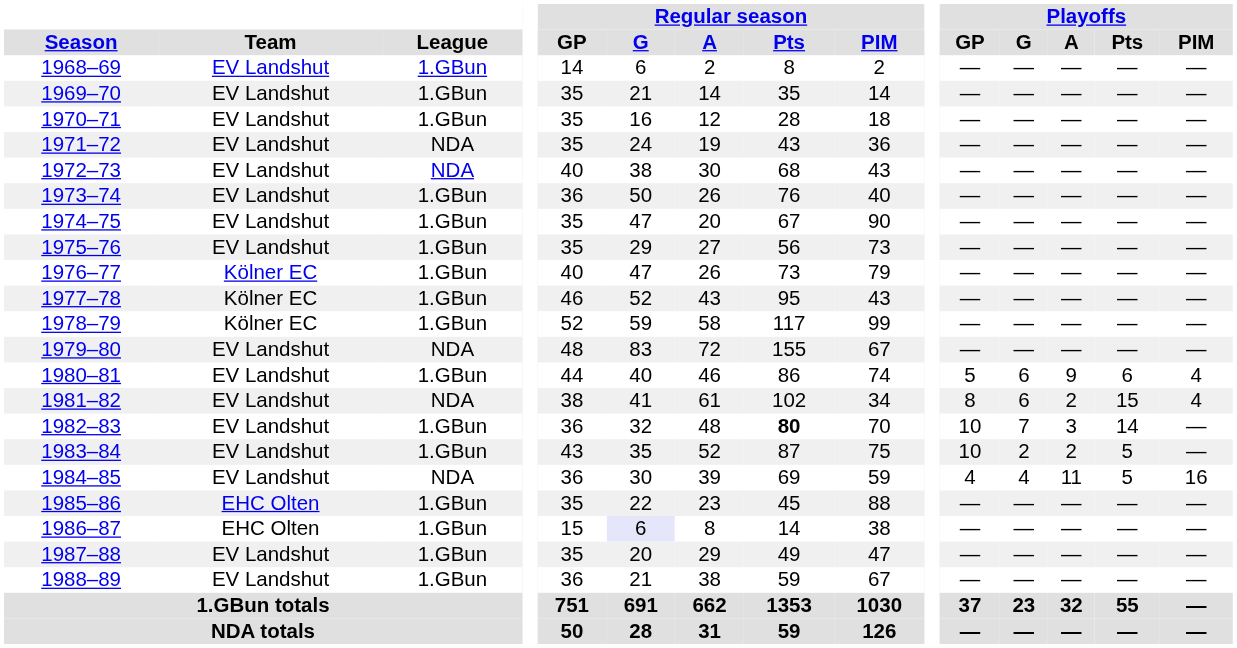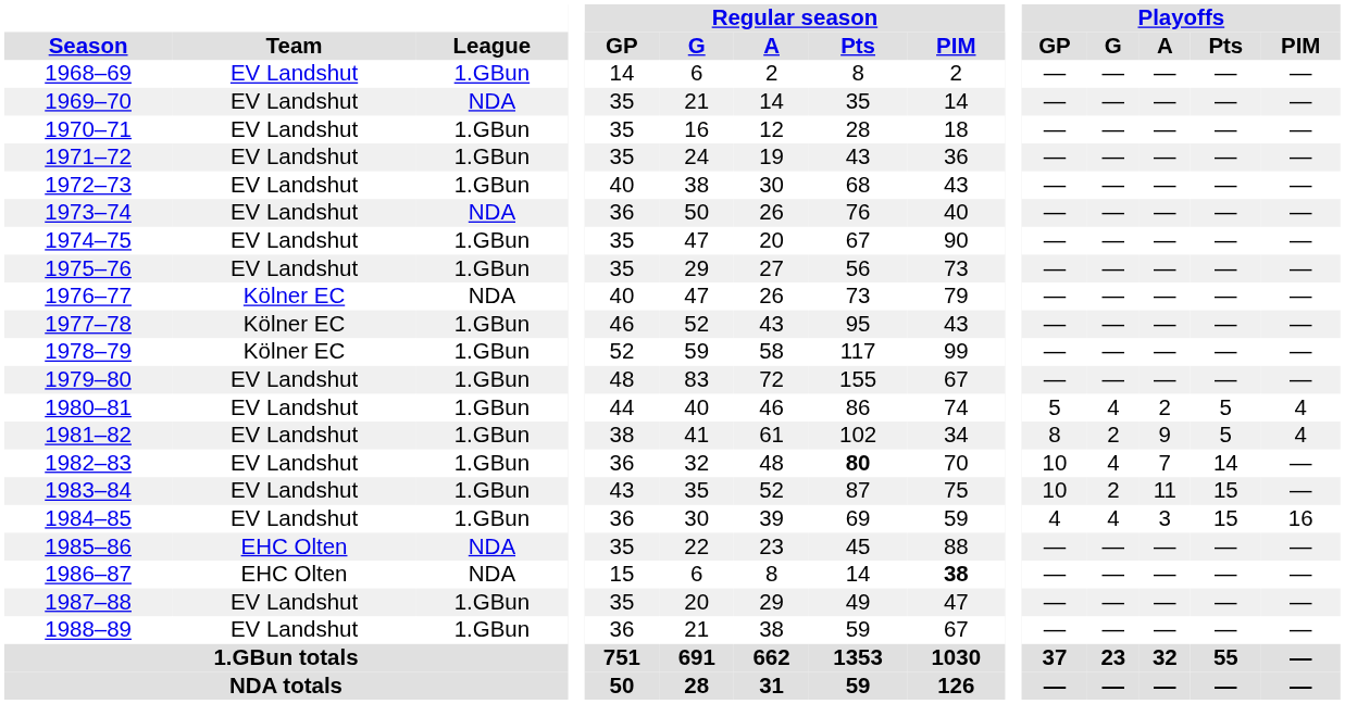1969–70 | League: 1.GBun -> NDA
1971–72 | League: NDA -> 1.GBun
1972–73 | League: NDA -> 1.GBun
1973–74 | League: 1.GBun -> NDA
1976–77 | League: 1.GBun -> NDA
1979–80 | League: NDA -> 1.GBun
1980–81 | Playoffs / G: 6 -> 4
1980–81 | Playoffs / A: 9 -> 2
1980–81 | Playoffs / Pts: 6 -> 5
1981–82 | League: NDA -> 1.GBun
1981–82 | Playoffs / G: 6 -> 2
1981–82 | Playoffs / A: 2 -> 9
1981–82 | Playoffs / Pts: 15 -> 5
1982–83 | Playoffs / G: 7 -> 4
1982–83 | Playoffs / A: 3 -> 7
1983–84 | Playoffs / A: 2 -> 11
1983–84 | Playoffs / Pts: 5 -> 15
1984–85 | League: NDA -> 1.GBun
1984–85 | Playoffs / A: 11 -> 3
1984–85 | Playoffs / Pts: 5 -> 15
1985–86 | League: 1.GBun -> NDA
1986–87 | League: 1.GBun -> NDA
1986–87 | Regular season / G: lavender background -> no background
1986–87 | Regular season / PIM: normal -> bold
